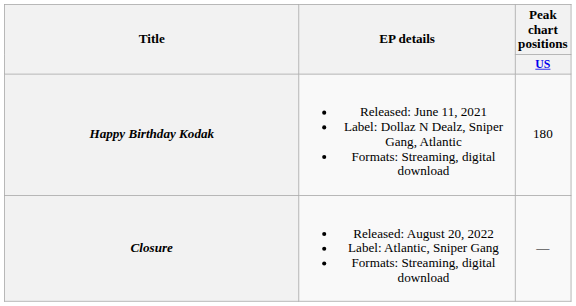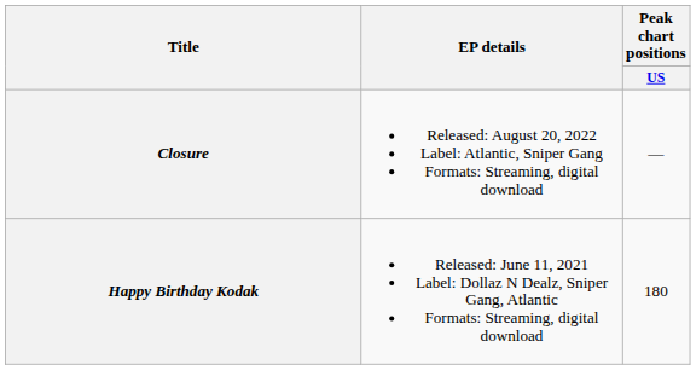rows swapped: Happy Birthday Kodak <-> Closure
